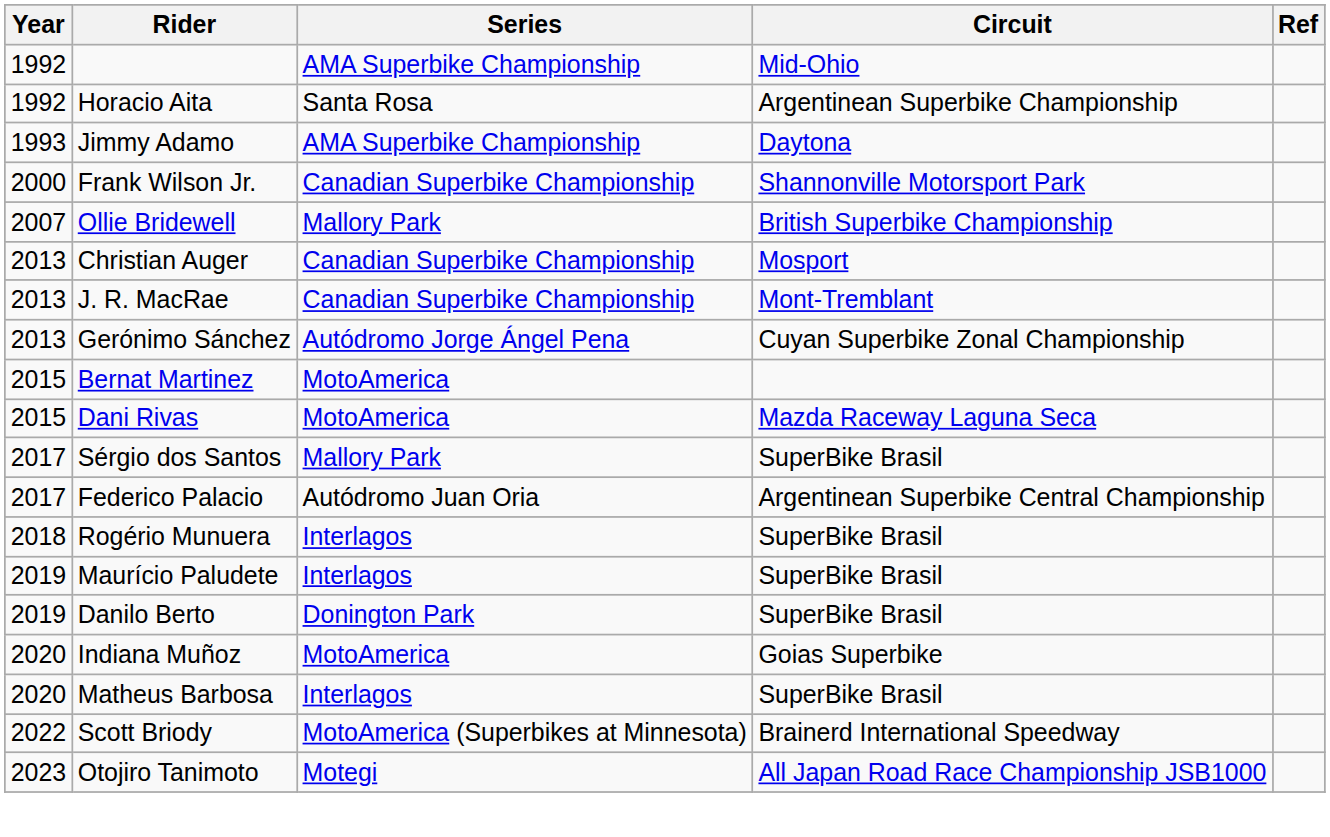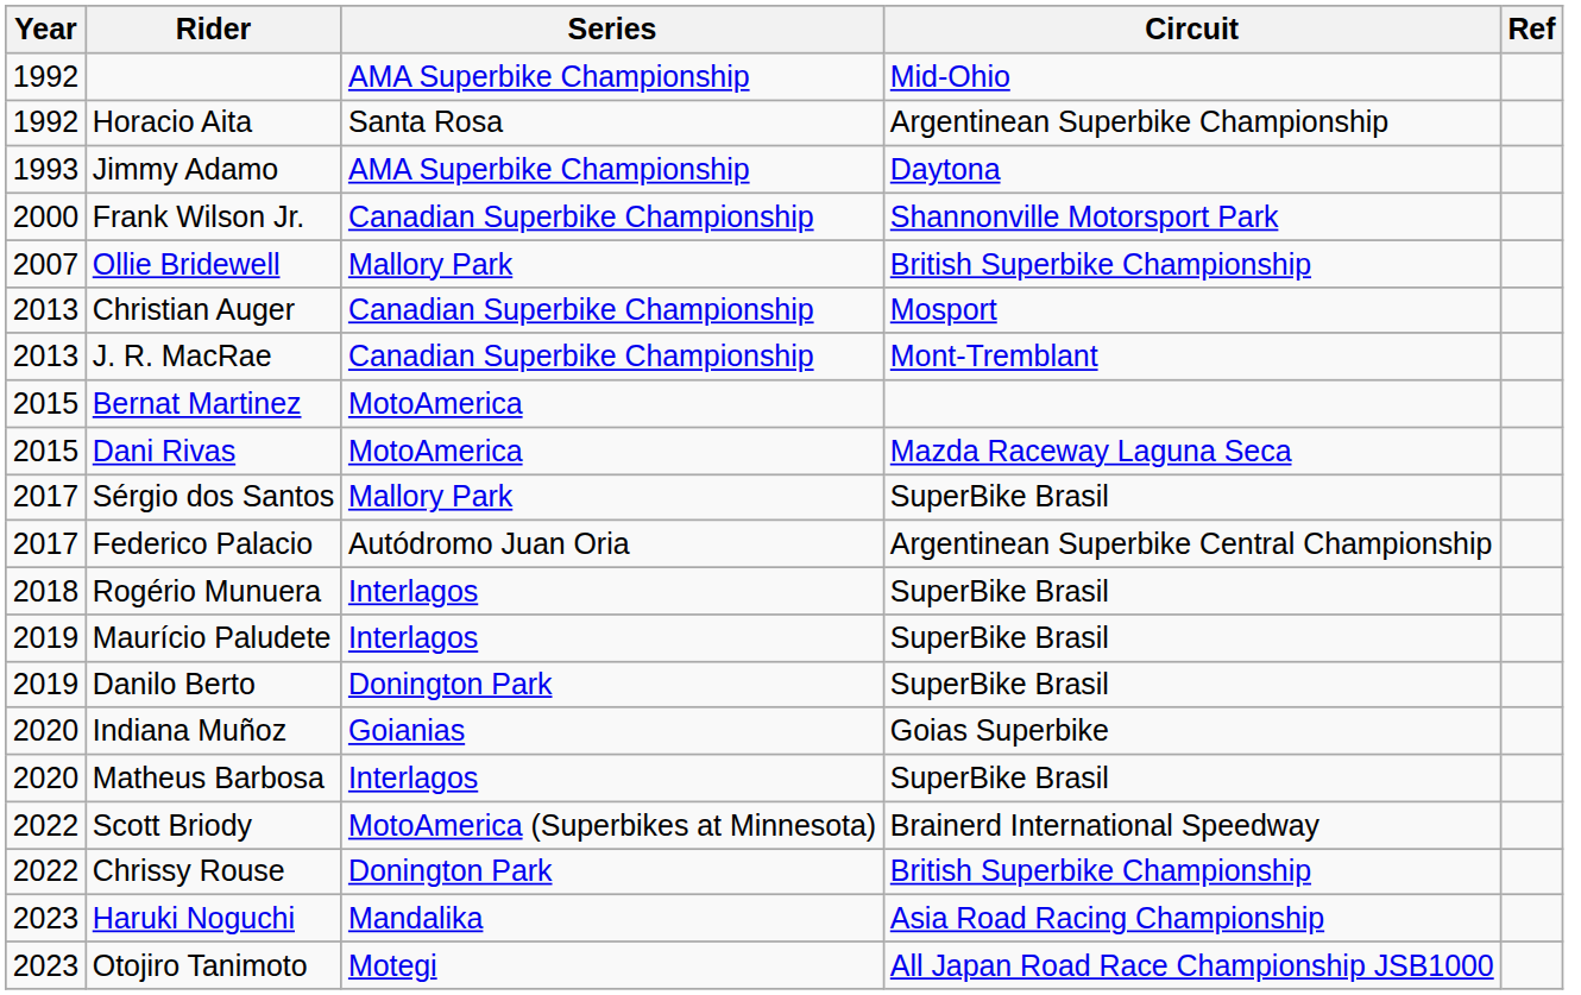- row: 2013 | Gerónimo Sánchez | Autódromo Jorge Ángel Pena | Cuyan Superbike Zonal Championship
Indiana Muñoz | Series: MotoAmerica -> Goianias
+ row: 2022 | Chrissy Rouse | Donington Park | British Superbike Championship
+ row: 2023 | Haruki Noguchi | Mandalika | Asia Road Racing Championship
